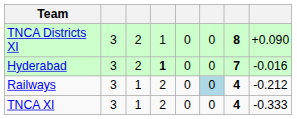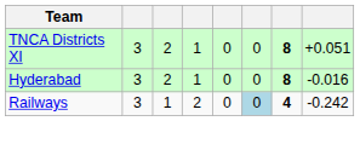TNCA Districts XI | column 8: +0.090 -> +0.051
Hyderabad | column 4: bold -> normal
Hyderabad | column 7: 7 -> 8
Railways | column 8: -0.212 -> -0.242
- row: TNCA XI | 3 | 1 | 2 | 0 | 0 | 4 | -0.333
